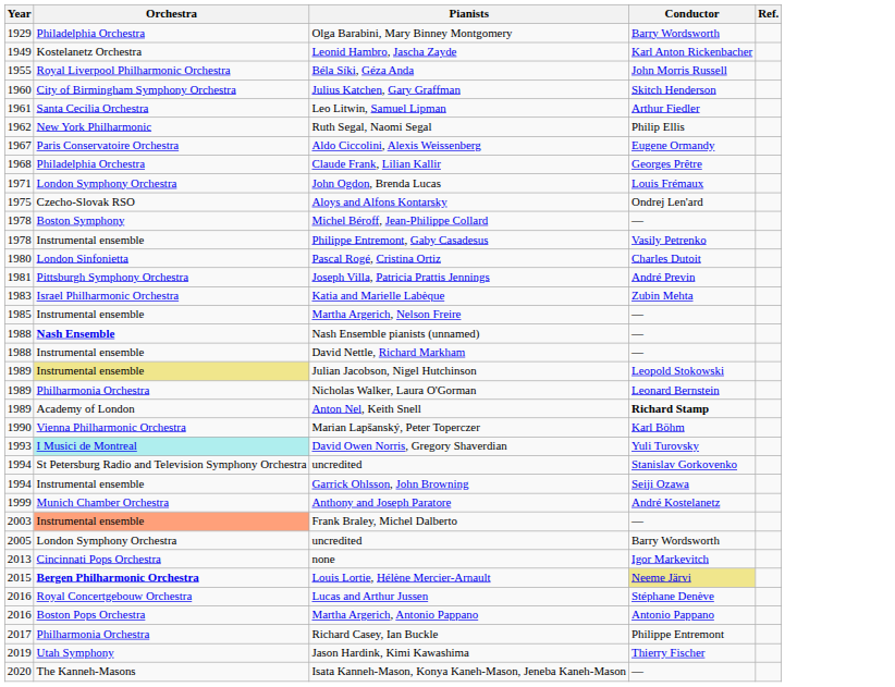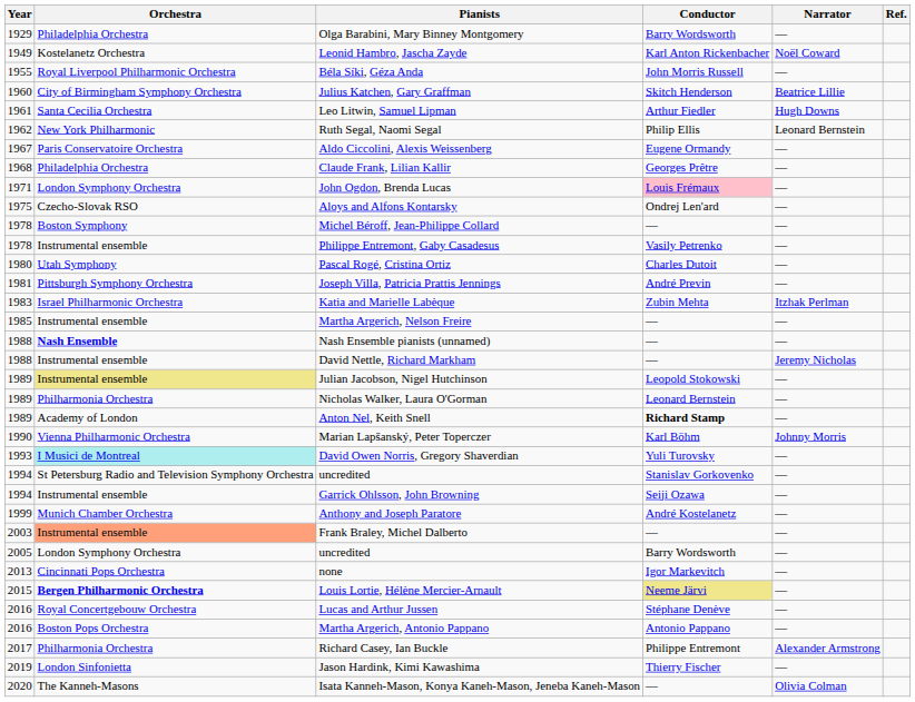+ column: Narrator | — | Noël Coward | — | Beatrice Lillie | Hugh Downs | Leonard Bernstein | — | — | — | — | — | — | — | — | Itzhak Perlman | — | — | Jeremy Nicholas | — | — | — | Johnny Morris | — | — | — | — | — | — | — | — | — | — | Alexander Armstrong | — | Olivia Colman
John Ogdon, Brenda Lucas | Conductor: no background -> pink background
Pascal Rogé, Cristina Ortiz | Orchestra: London Sinfonietta -> Utah Symphony
Jason Hardink, Kimi Kawashima | Orchestra: Utah Symphony -> London Sinfonietta
